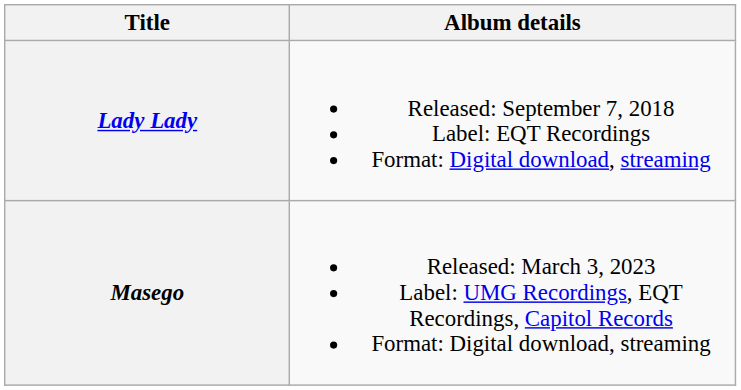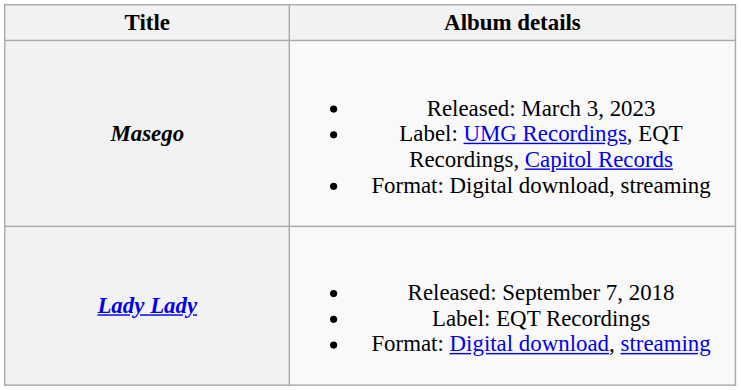rows swapped: Lady Lady <-> Masego
